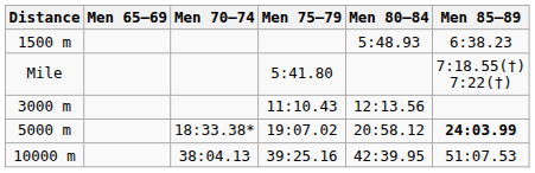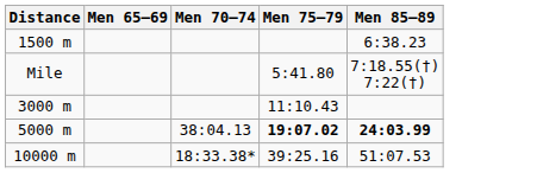- column: Men 80–84 | 5:48.93 | 12:13.56 | 20:58.12 | 42:39.95
5000 m | Men 70–74: 18:33.38* -> 38:04.13
5000 m | Men 75–79: normal -> bold
10000 m | Men 70–74: 38:04.13 -> 18:33.38*
